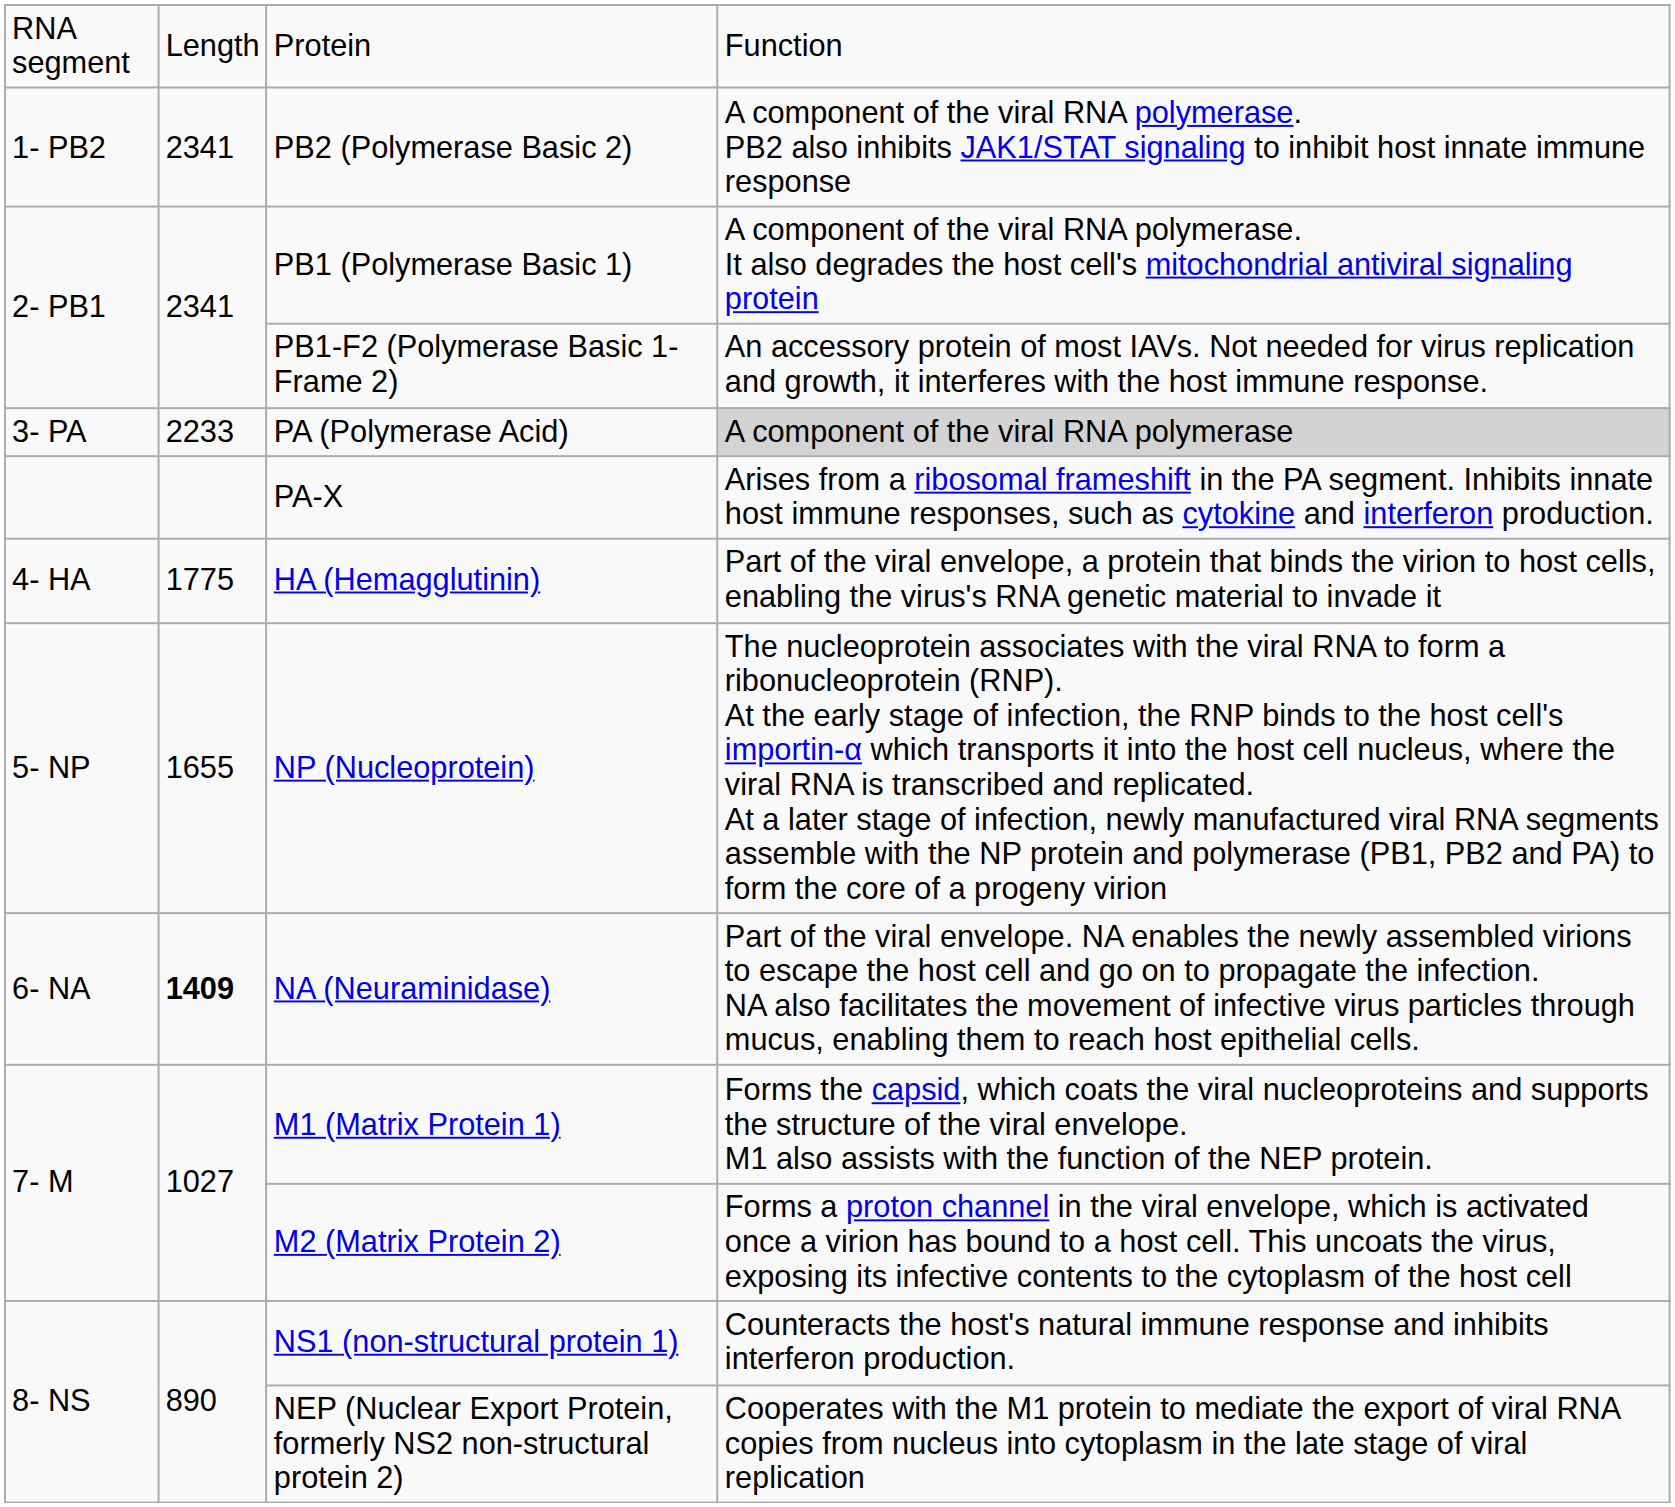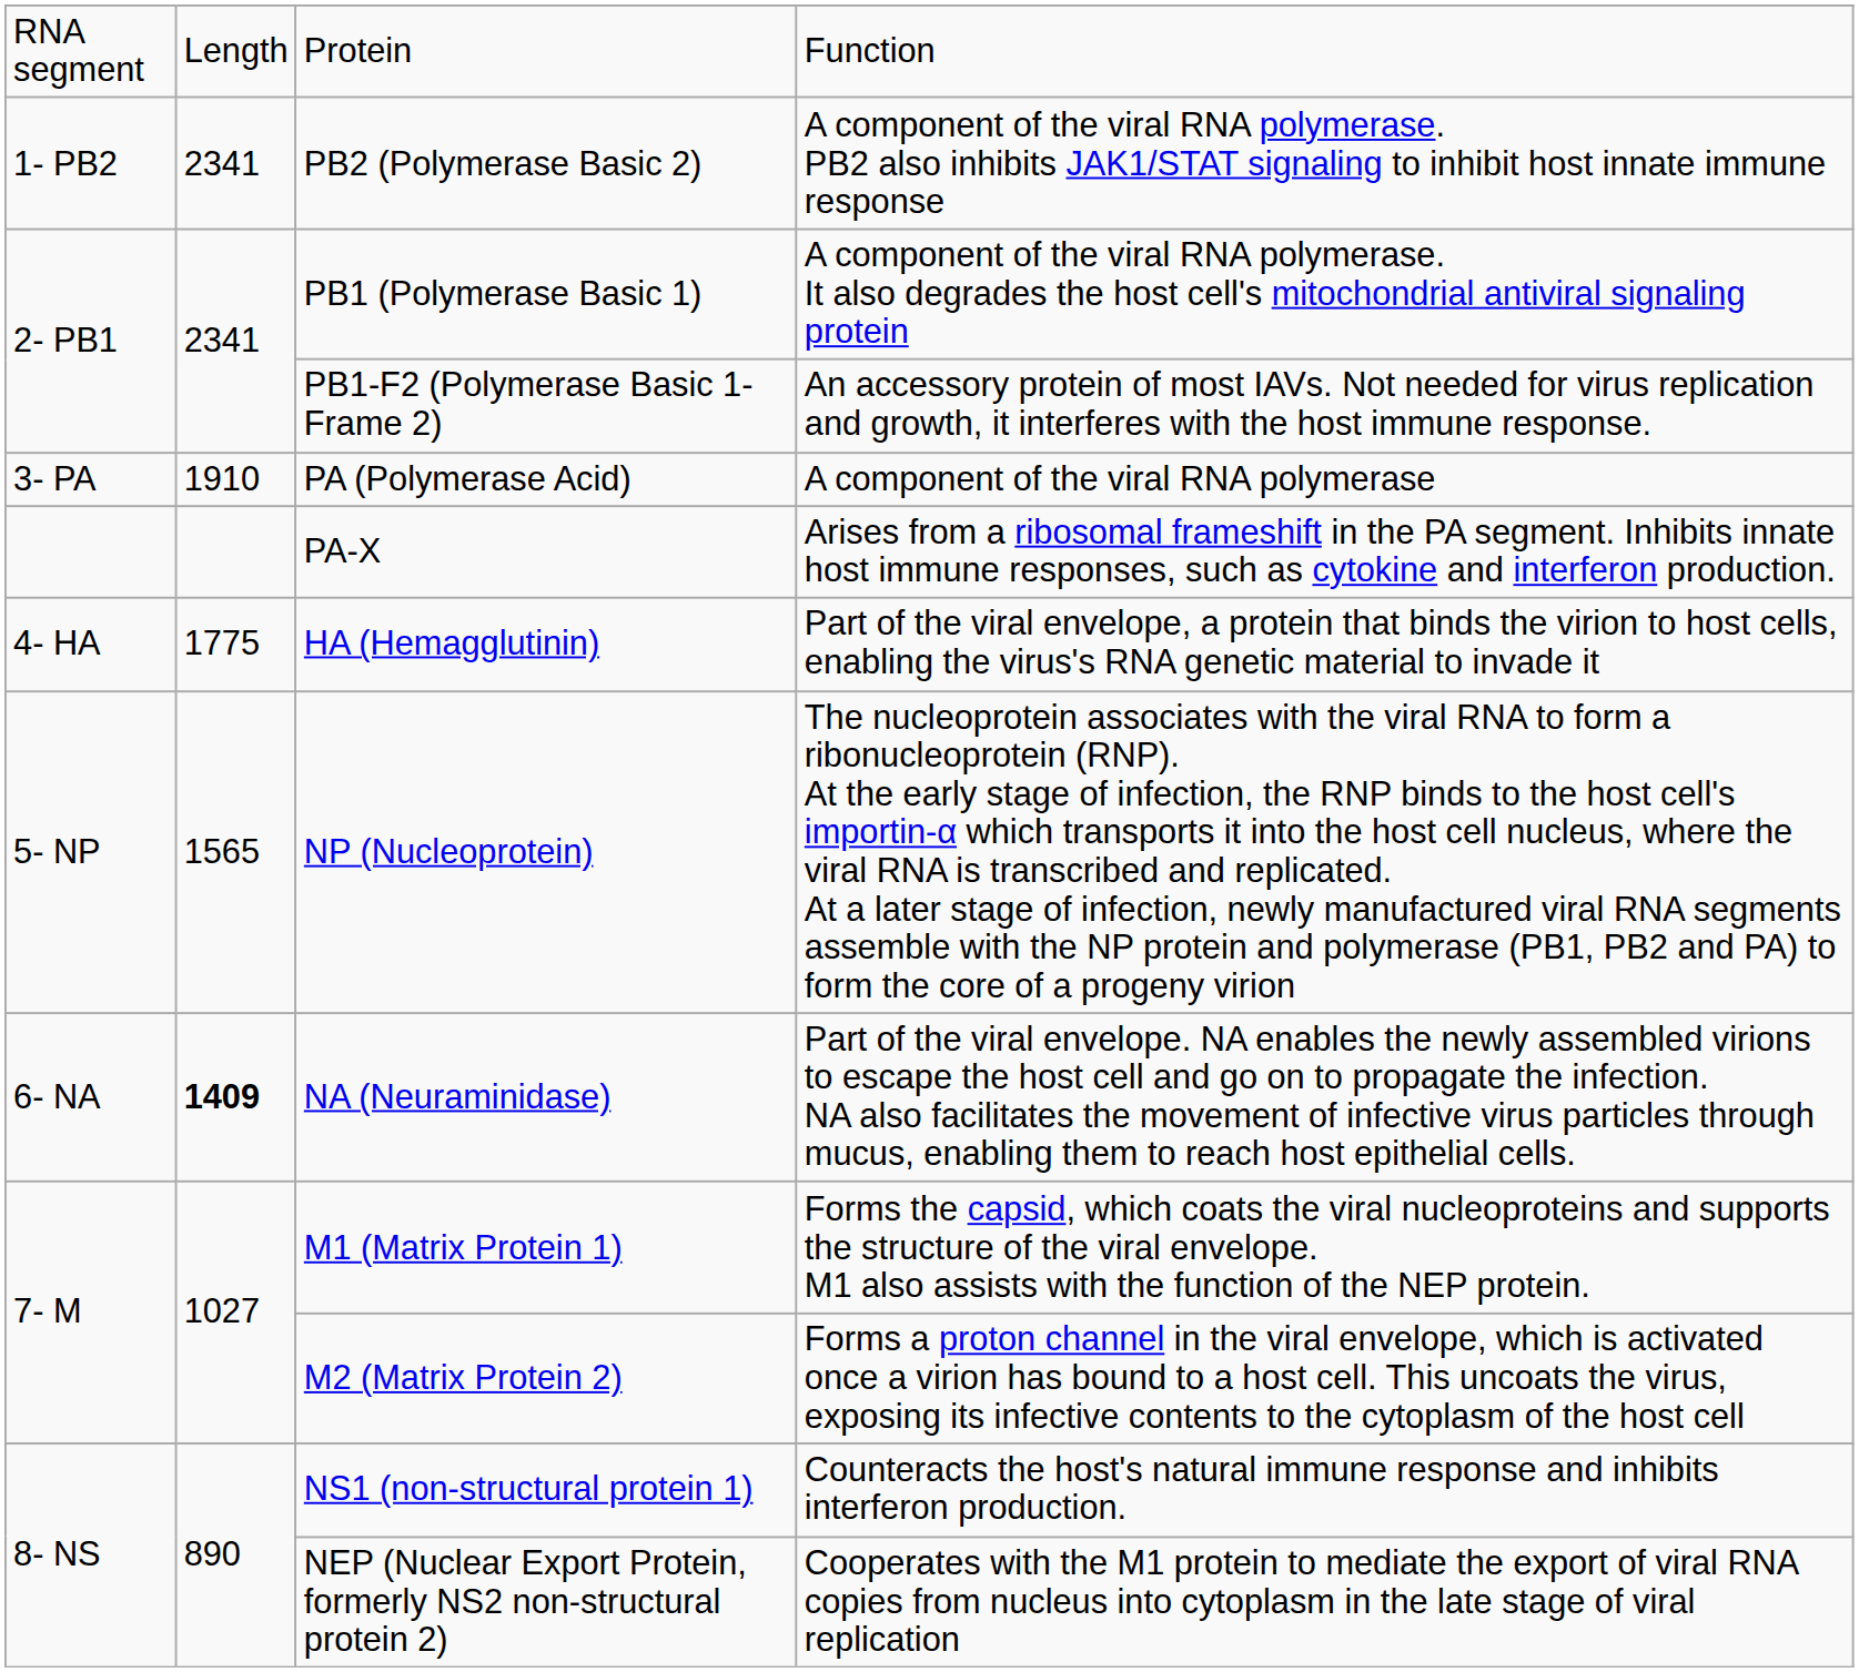PA (Polymerase Acid) | column 2: 2233 -> 1910
PA (Polymerase Acid) | column 4: lightgrey background -> no background
NP (Nucleoprotein) | column 2: 1655 -> 1565
